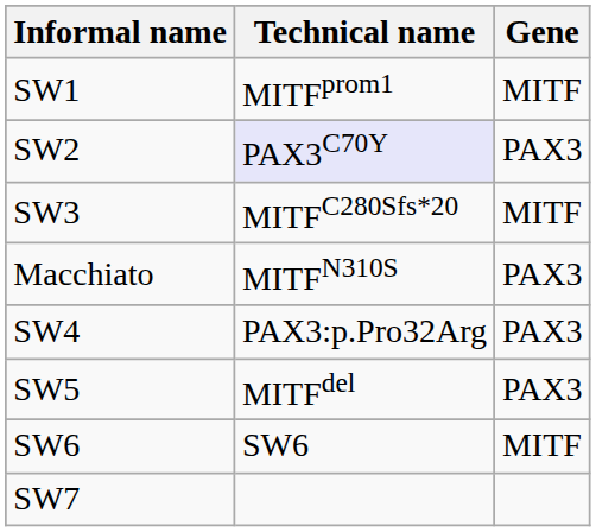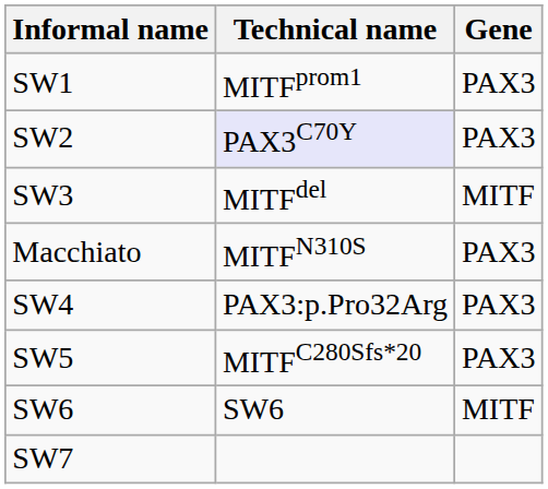SW1 | Gene: MITF -> PAX3
SW3 | Technical name: MITFC280Sfs*20 -> MITFdel
SW5 | Technical name: MITFdel -> MITFC280Sfs*20
